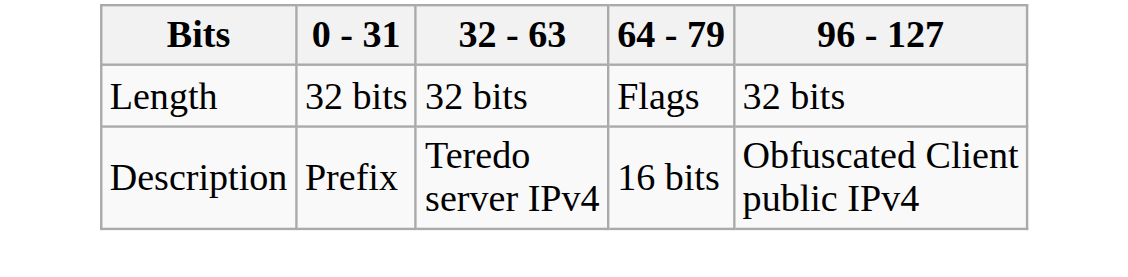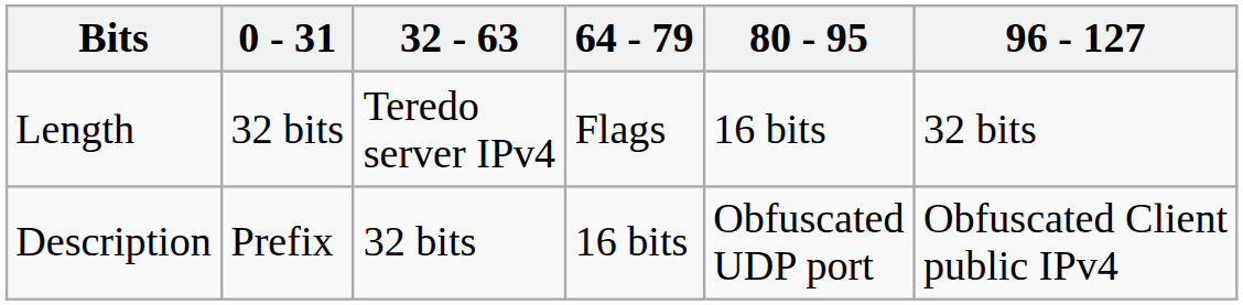+ column: 80 - 95 | 16 bits | Obfuscated UDP port
Length | 32 - 63: 32 bits -> Teredo server IPv4
Description | 32 - 63: Teredo server IPv4 -> 32 bits
